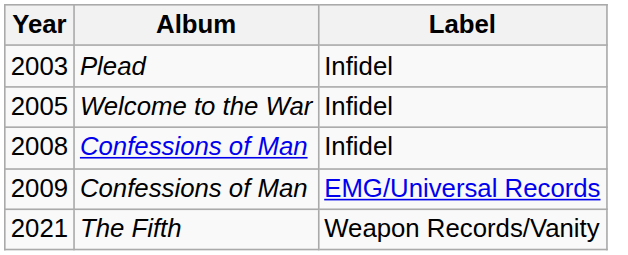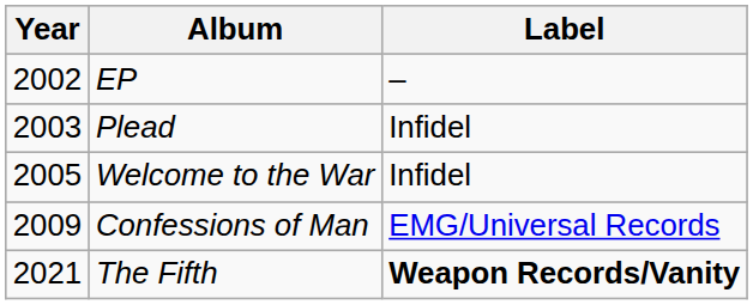+ row: 2002 | EP | –
- row: 2008 | Confessions of Man | Infidel
2021 | Label: normal -> bold
